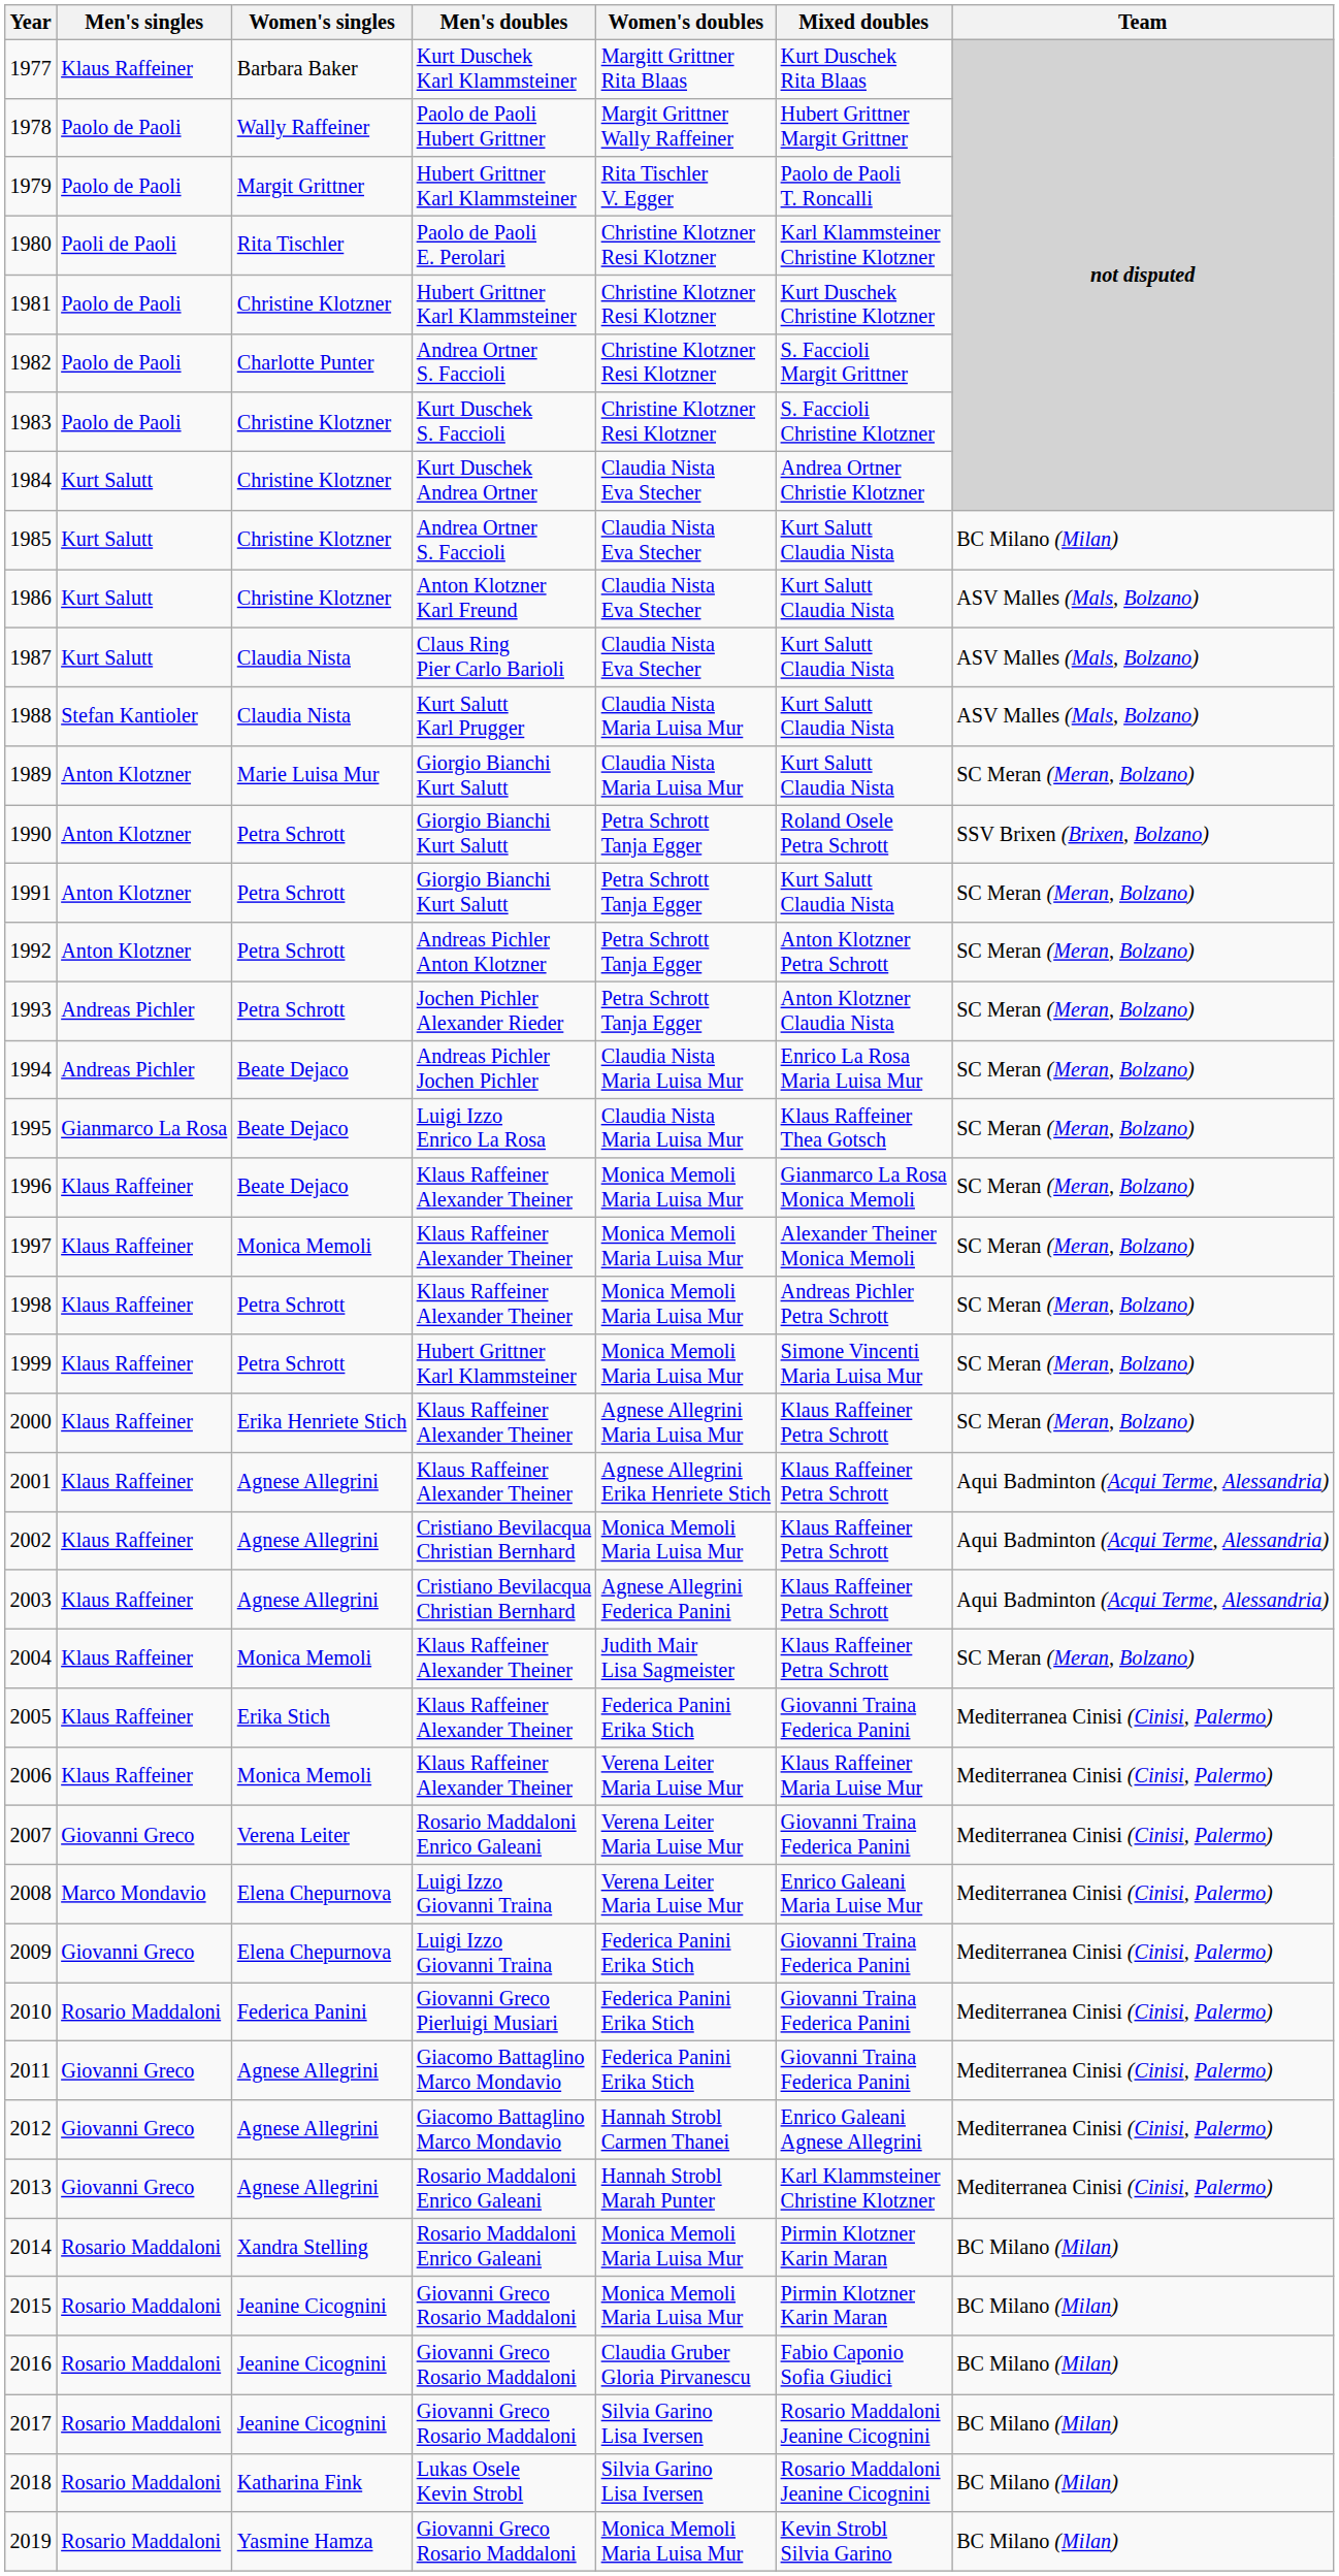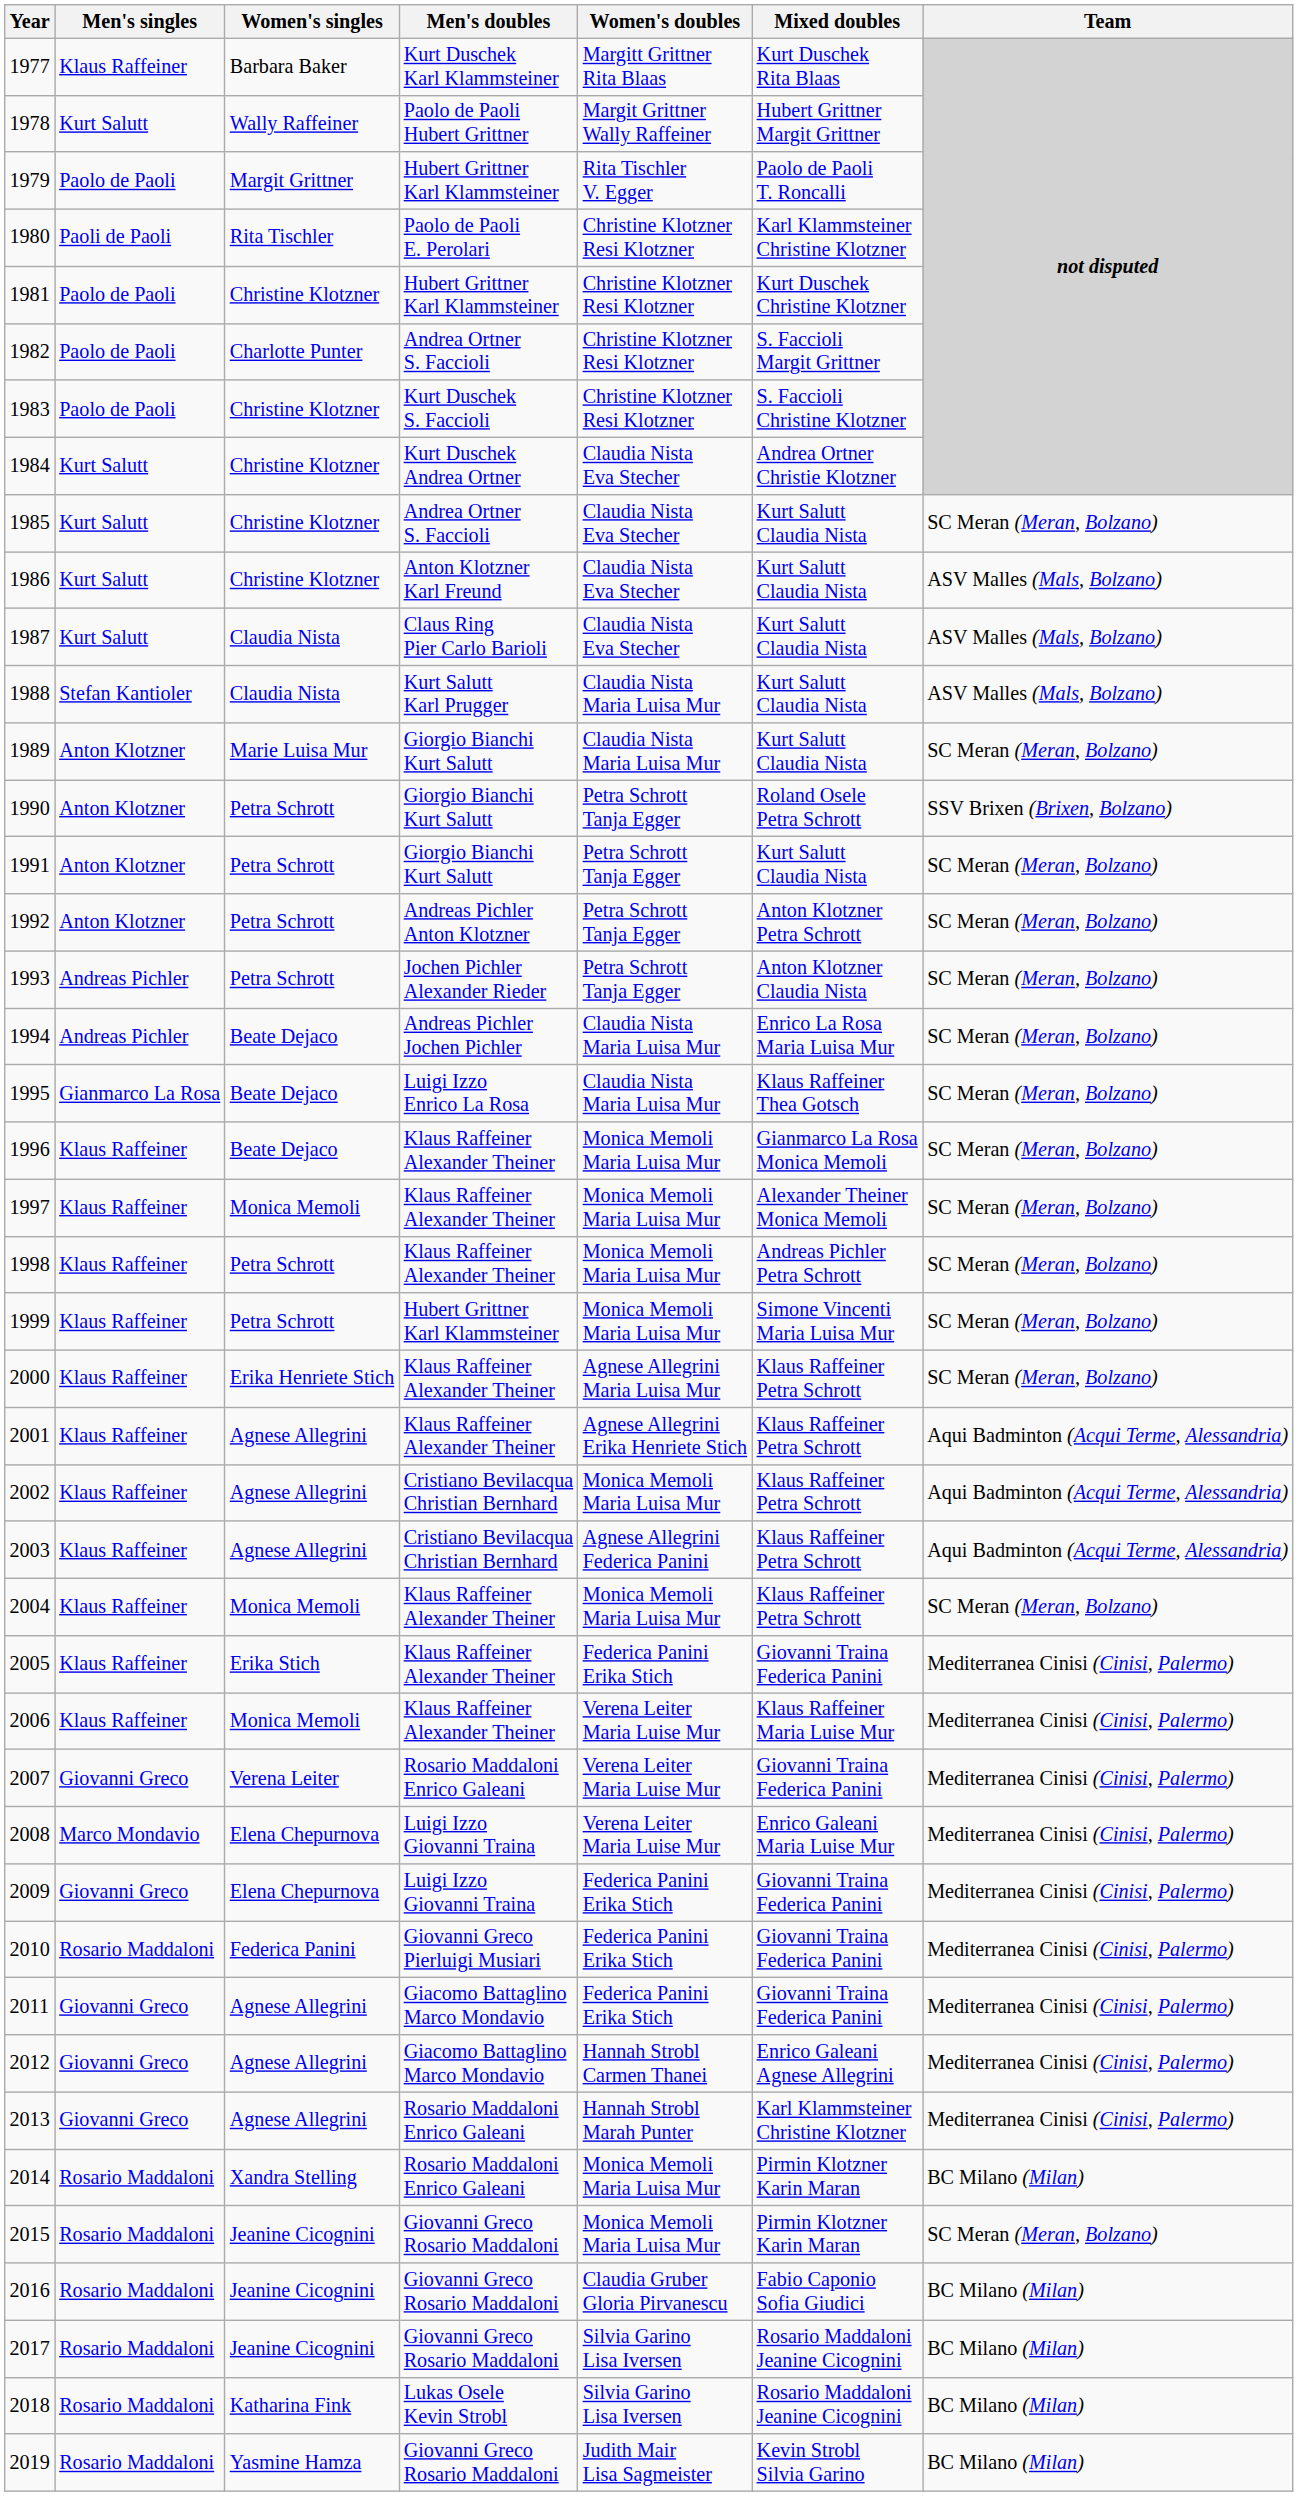1978 | Men's singles: Paolo de Paoli -> Kurt Salutt
1985 | Team: BC Milano (Milan) -> SC Meran (Meran, Bolzano)
2004 | Women's doubles: Judith Mair Lisa Sagmeister -> Monica Memoli Maria Luisa Mur
2015 | Team: BC Milano (Milan) -> SC Meran (Meran, Bolzano)
2019 | Women's doubles: Monica Memoli Maria Luisa Mur -> Judith Mair Lisa Sagmeister
